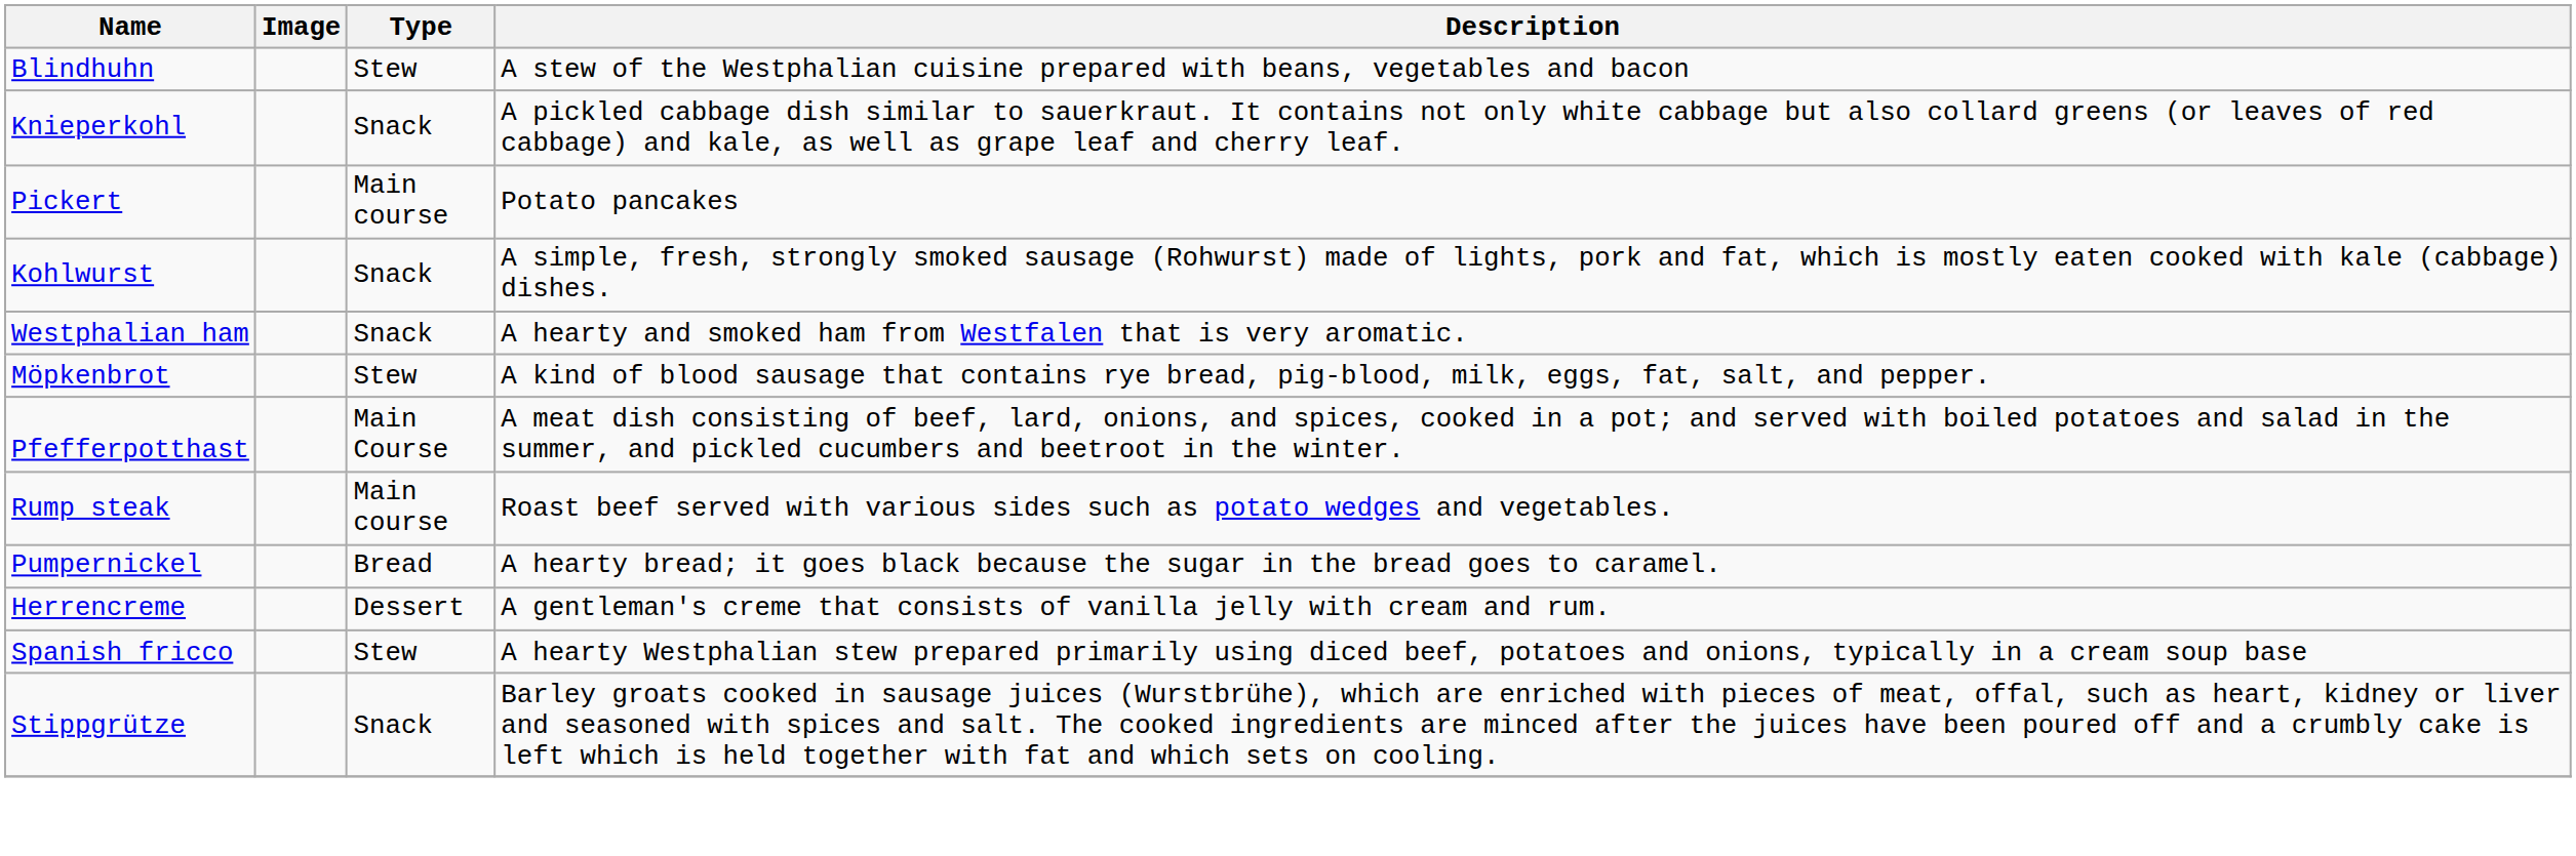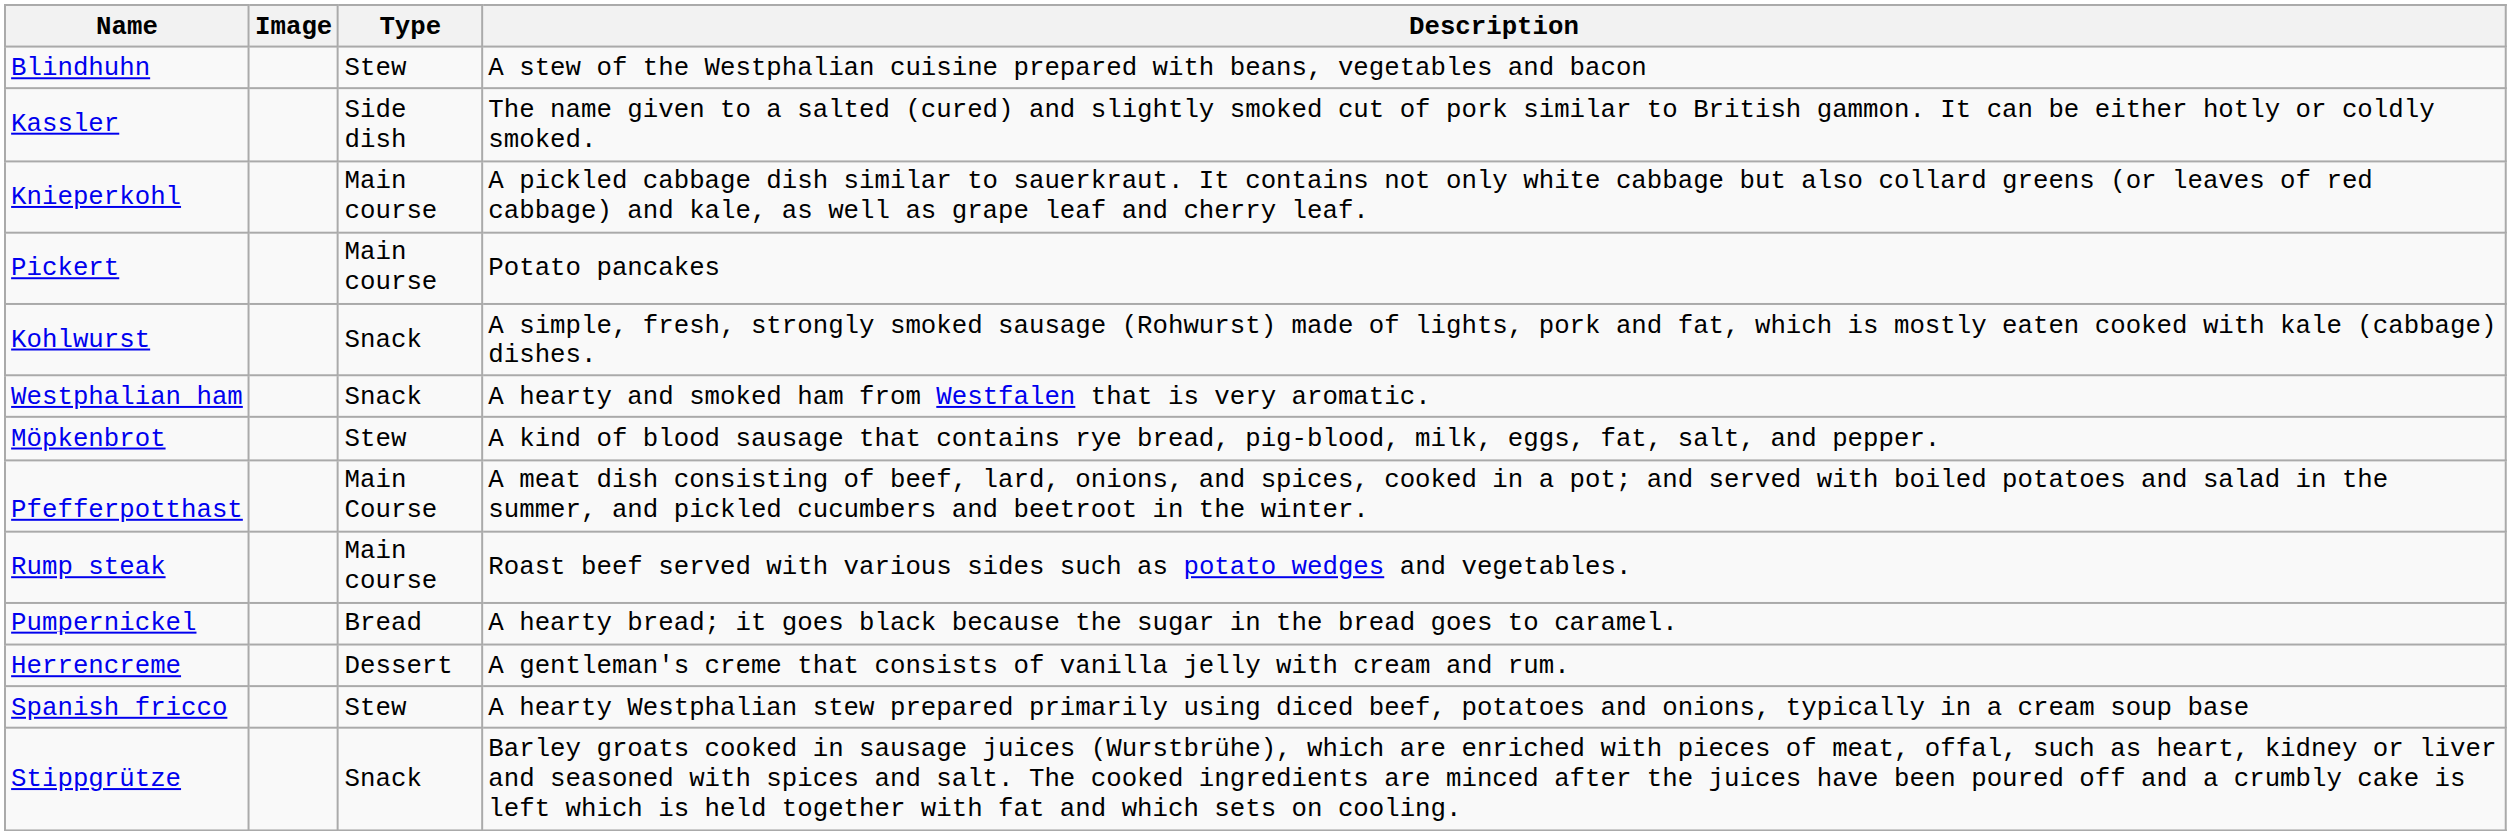+ row: Kassler | Side dish | The name given to a salted (cured) and slightly smoked cut of pork similar to British gammon. It can be either hotly or coldly smoked.
Knieperkohl | Type: Snack -> Main course
